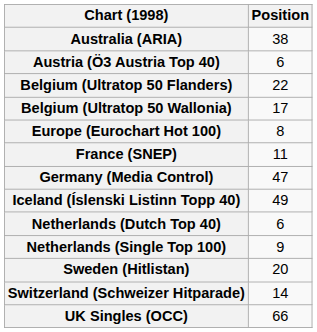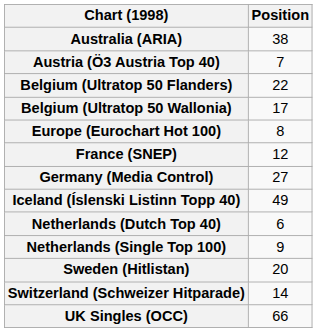Austria (Ö3 Austria Top 40) | Position: 6 -> 7
France (SNEP) | Position: 11 -> 12
Germany (Media Control) | Position: 47 -> 27
